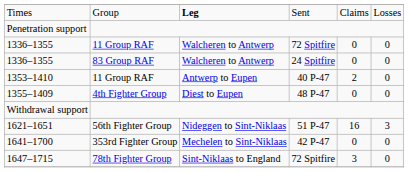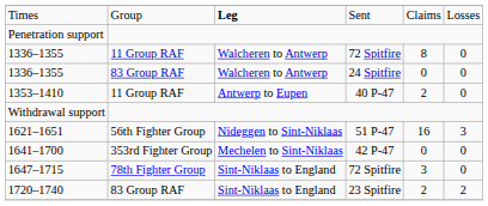1336–1355 / 72 Spitfire | column 5: 0 -> 8
- row: 1355–1409 | 4th Fighter Group | Diest to Eupen | 48 P-47 | 0 | 0
+ row: 1720–1740 | 83 Group RAF | Sint-Niklaas to England | 23 Spitfire | 2 | 2
